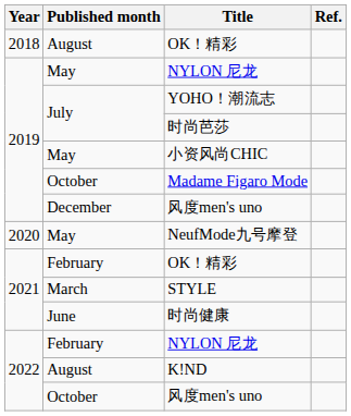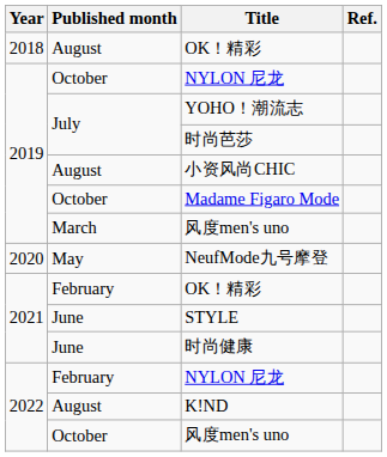2019 / NYLON 尼龙 | Published month: May -> October
小资风尚CHIC | Published month: May -> August
2019 / 风度men's uno | Published month: December -> March
STYLE | Published month: March -> June
